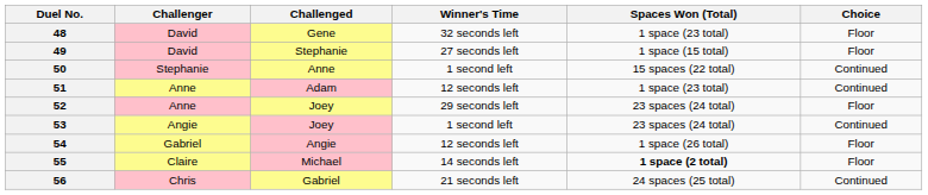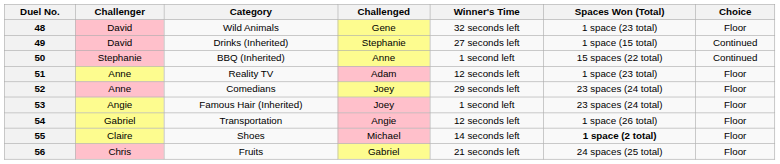+ column: Category | Wild Animals | Drinks (Inherited) | BBQ (Inherited) | Reality TV | Comedians | Famous Hair (Inherited) | Transportation | Shoes | Fruits
49 | Choice: Floor -> Continued
51 | Choice: Continued -> Floor
53 | Choice: Continued -> Floor
56 | Choice: Continued -> Floor
